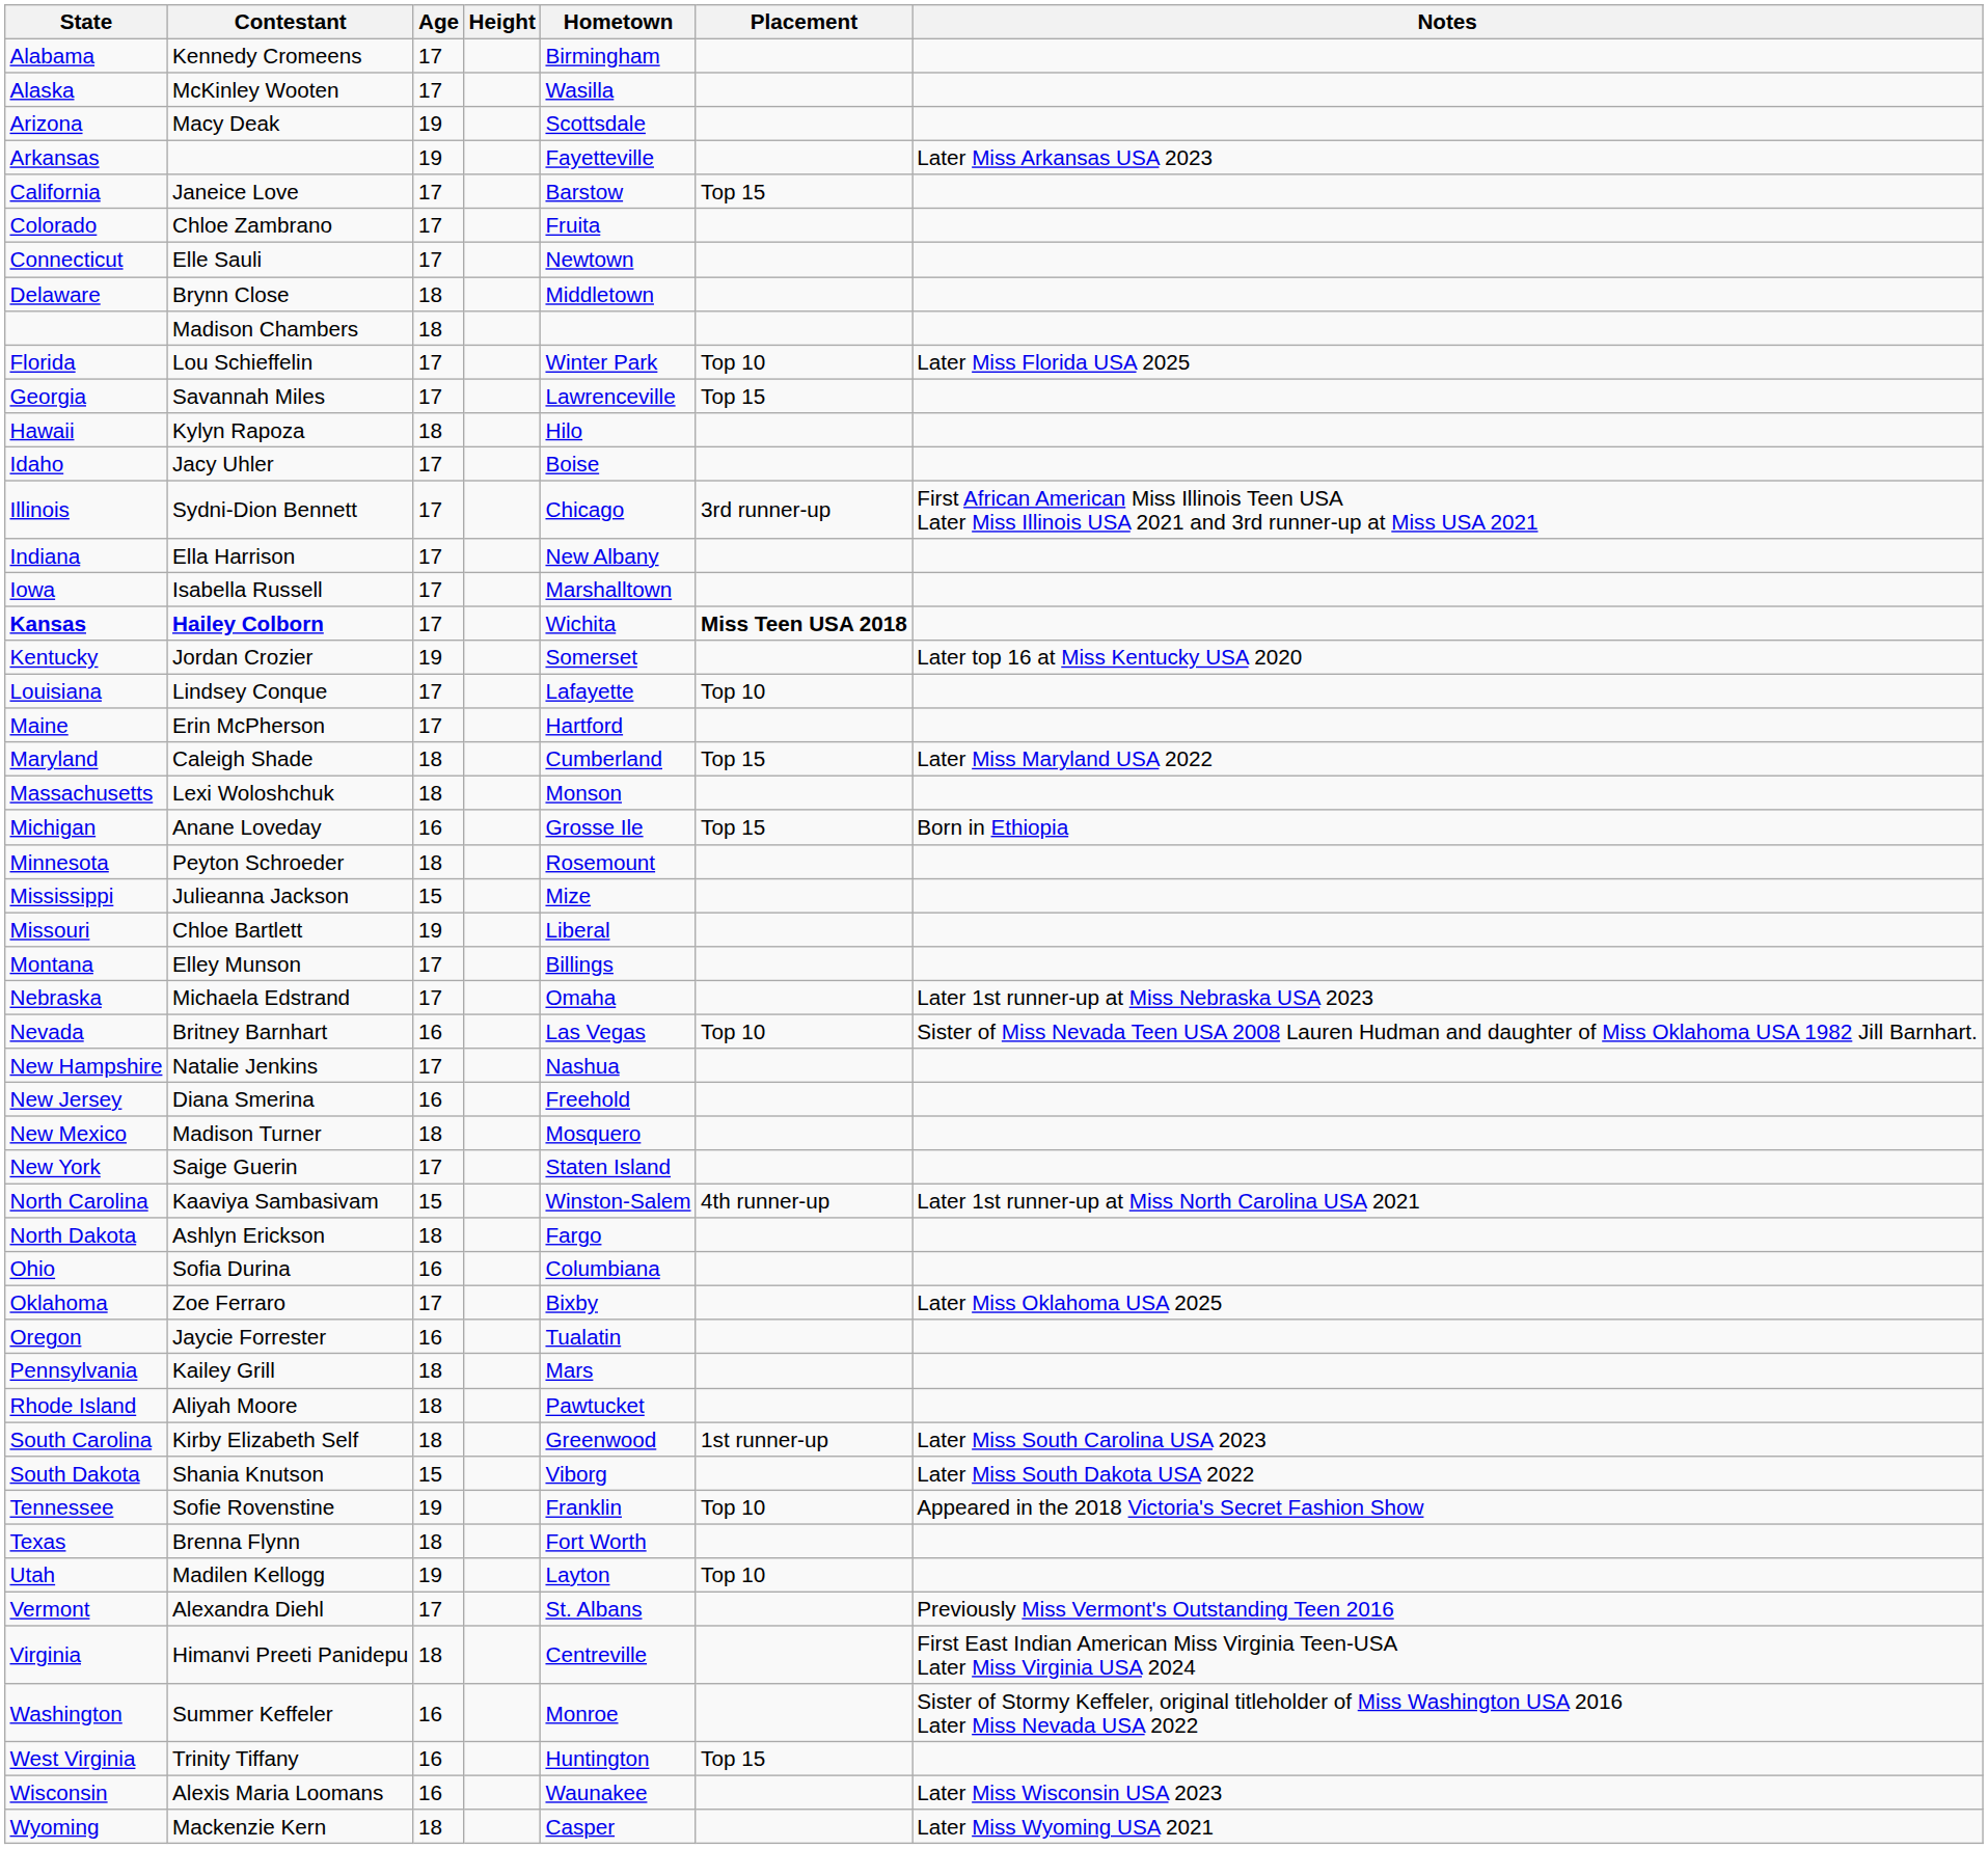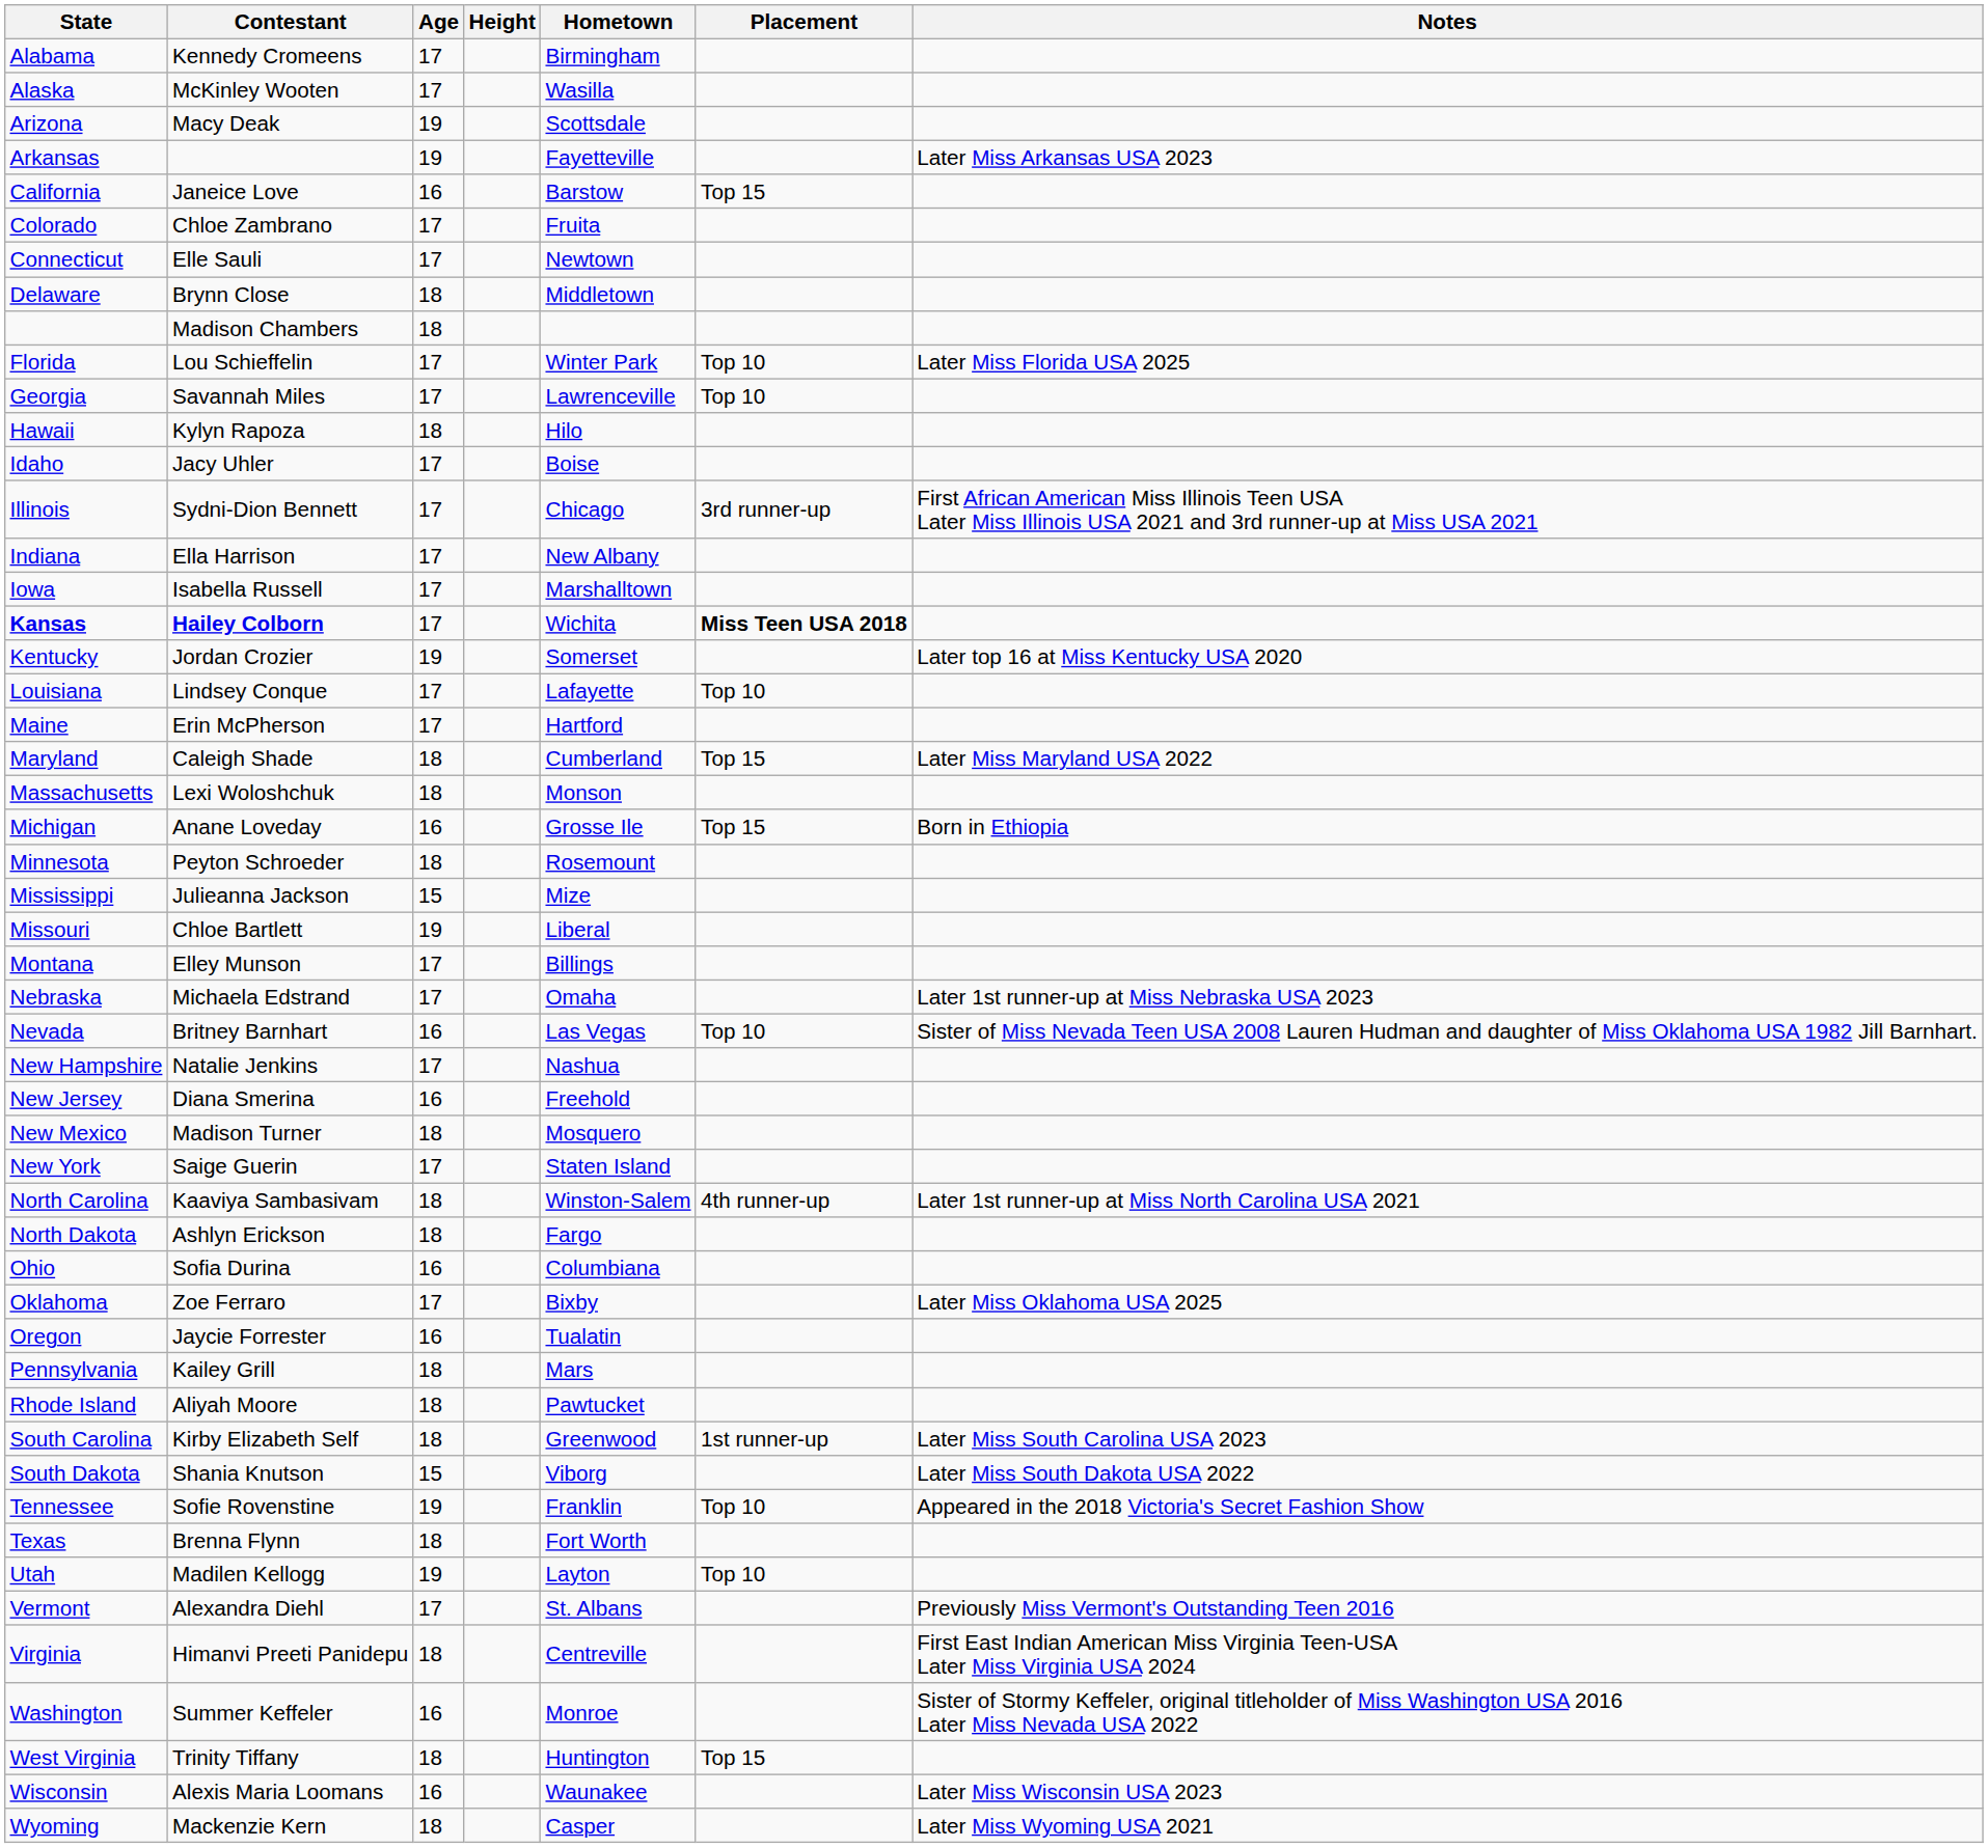California | Age: 17 -> 16
Georgia | Placement: Top 15 -> Top 10
North Carolina | Age: 15 -> 18
West Virginia | Age: 16 -> 18
